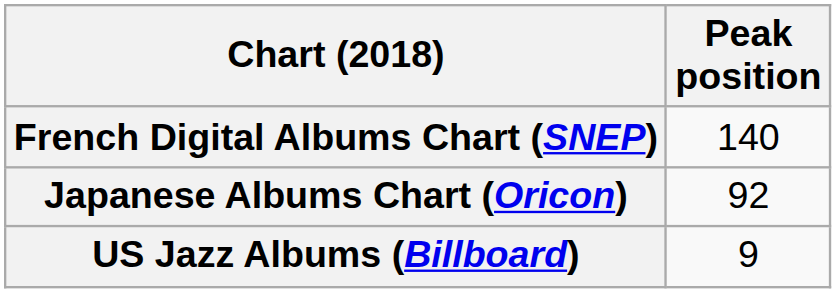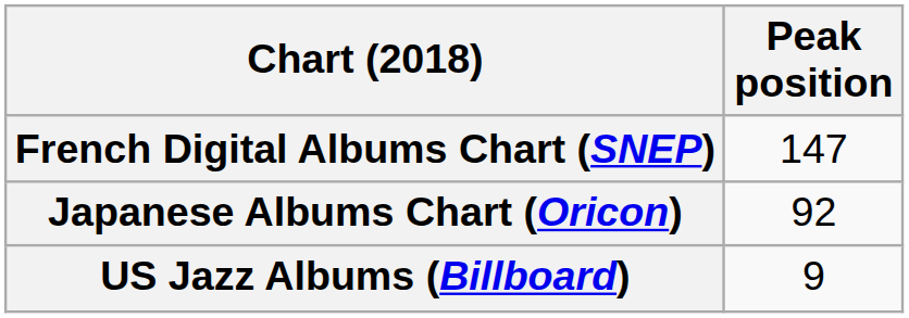French Digital Albums Chart (SNEP) | Peak position: 140 -> 147
